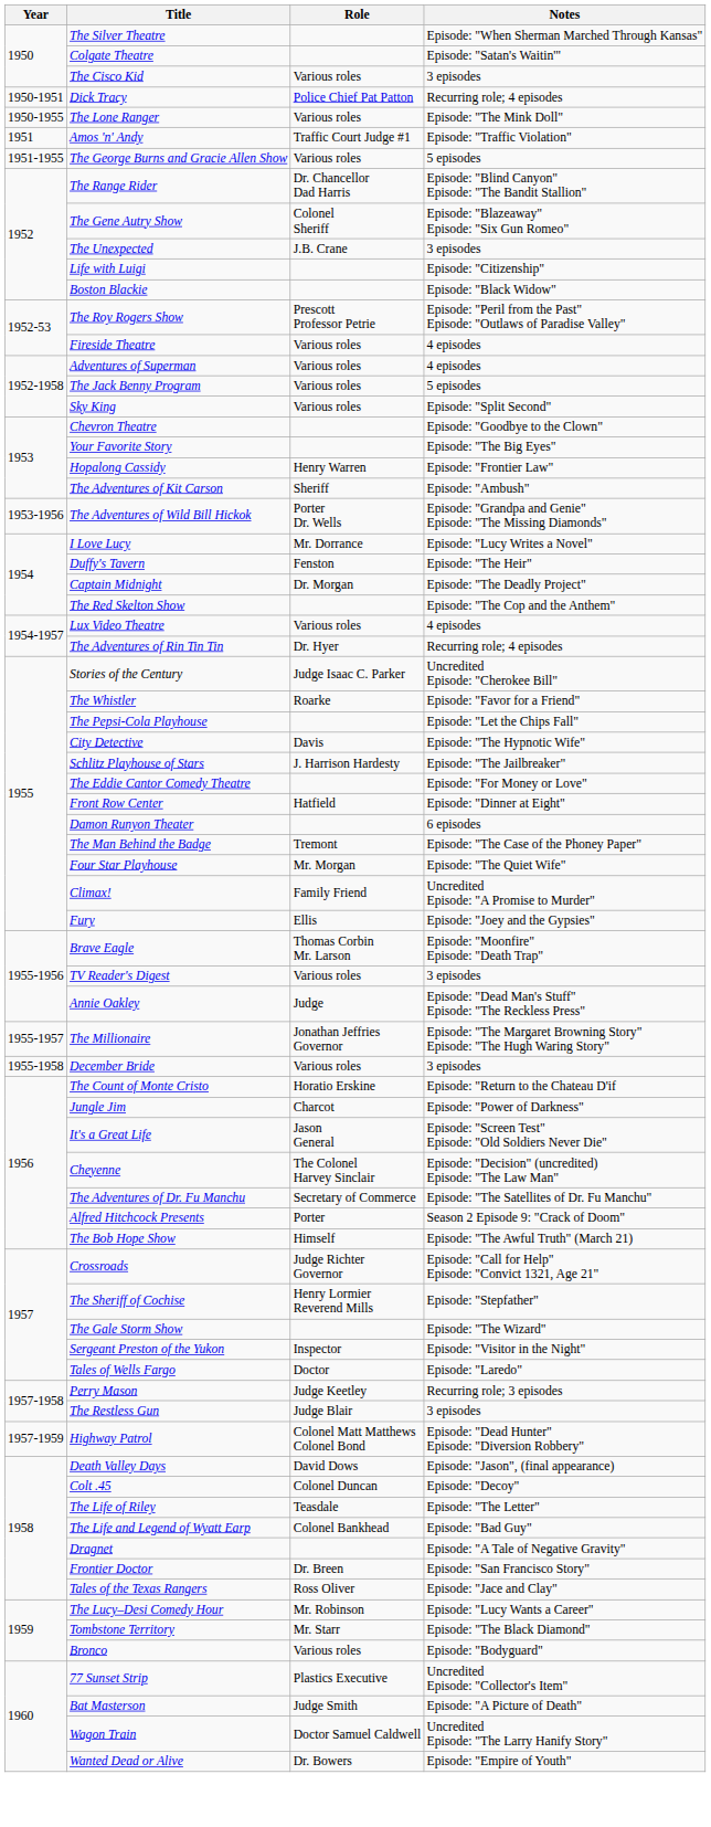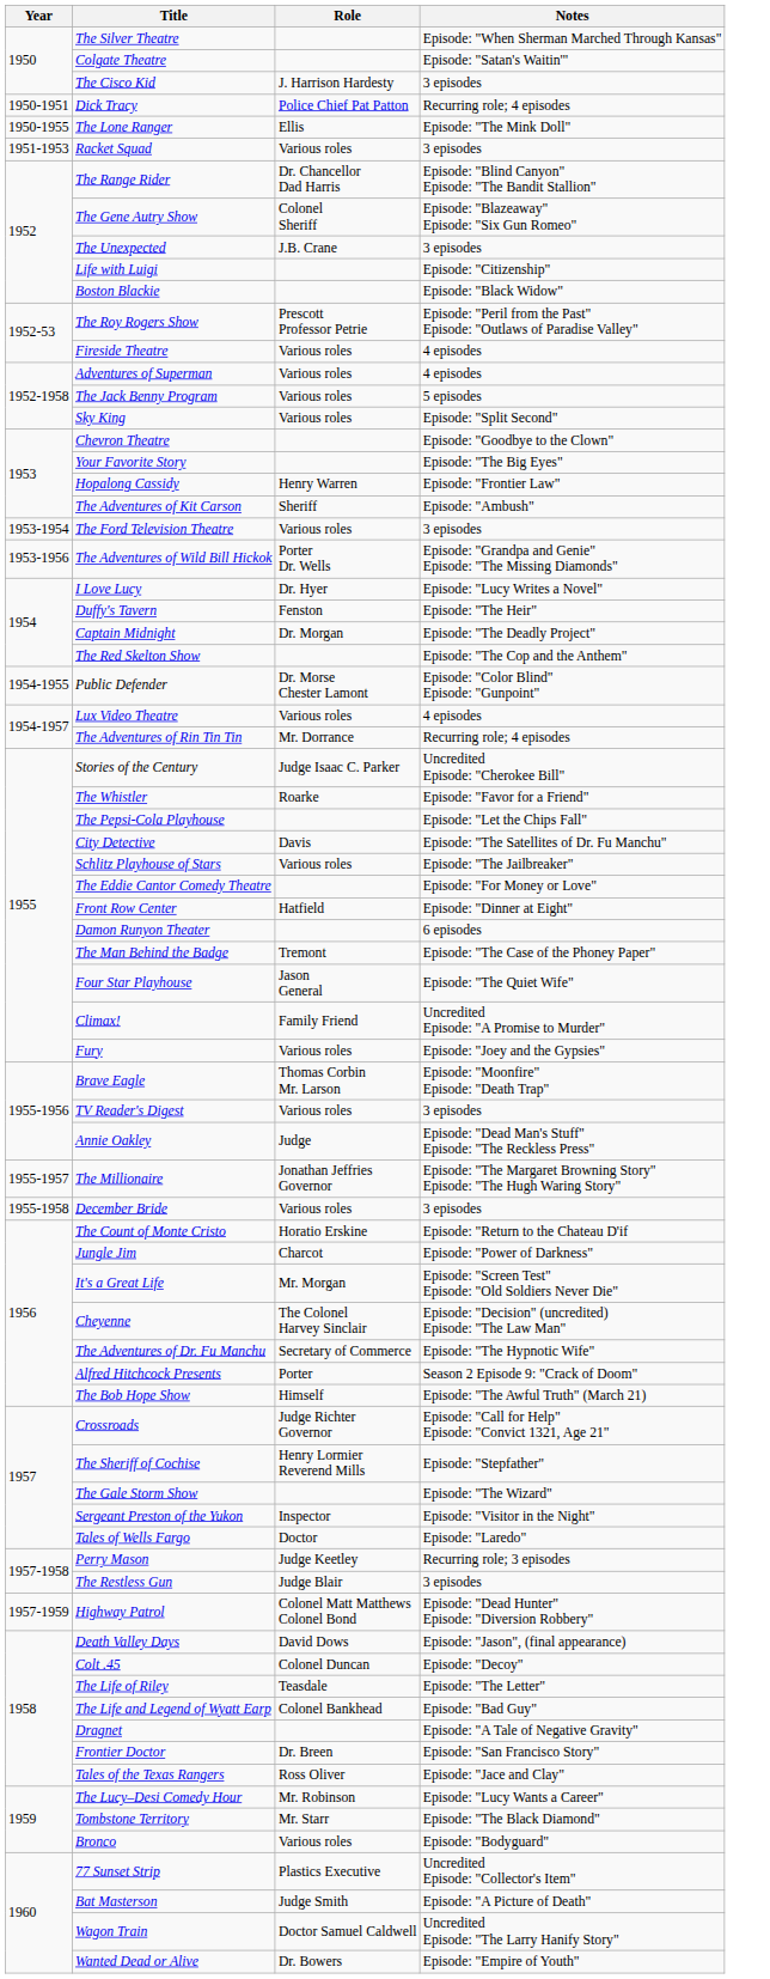The Cisco Kid | Role: Various roles -> J. Harrison Hardesty
The Lone Ranger | Role: Various roles -> Ellis
- row: 1951 | Amos 'n' Andy | Traffic Court Judge #1 | Episode: "Traffic Violation"
+ row: 1951-1953 | Racket Squad | Various roles | 3 episodes
- row: 1951-1955 | The George Burns and Gracie Allen Show | Various roles | 5 episodes
+ row: 1953-1954 | The Ford Television Theatre | Various roles | 3 episodes
I Love Lucy | Role: Mr. Dorrance -> Dr. Hyer
+ row: 1954-1955 | Public Defender | Dr. Morse Chester Lamont | Episode: "Color Blind" Episode: "Gunpoint"
The Adventures of Rin Tin Tin | Role: Dr. Hyer -> Mr. Dorrance
City Detective | Notes: Episode: "The Hypnotic Wife" -> Episode: "The Satellites of Dr. Fu Manchu"
Schlitz Playhouse of Stars | Role: J. Harrison Hardesty -> Various roles
Four Star Playhouse | Role: Mr. Morgan -> Jason General
Fury | Role: Ellis -> Various roles
It's a Great Life | Role: Jason General -> Mr. Morgan
The Adventures of Dr. Fu Manchu | Notes: Episode: "The Satellites of Dr. Fu Manchu" -> Episode: "The Hypnotic Wife"
